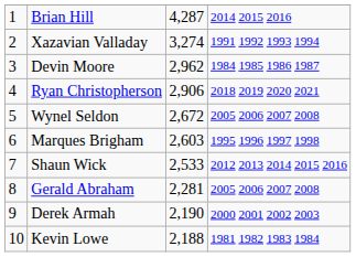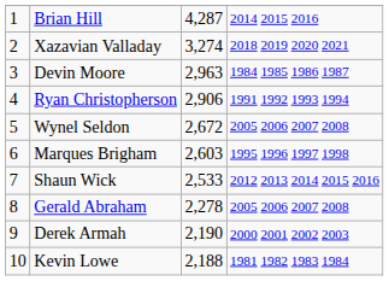Xazavian Valladay | column 4: 1991 1992 1993 1994 -> 2018 2019 2020 2021
Devin Moore | column 3: 2,962 -> 2,963
Ryan Christopherson | column 4: 2018 2019 2020 2021 -> 1991 1992 1993 1994
Gerald Abraham | column 3: 2,281 -> 2,278
